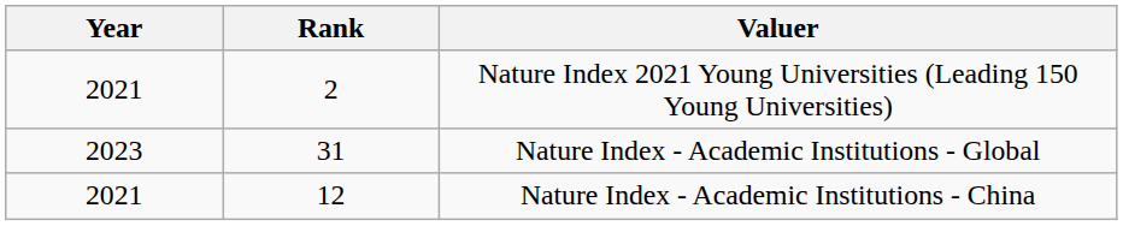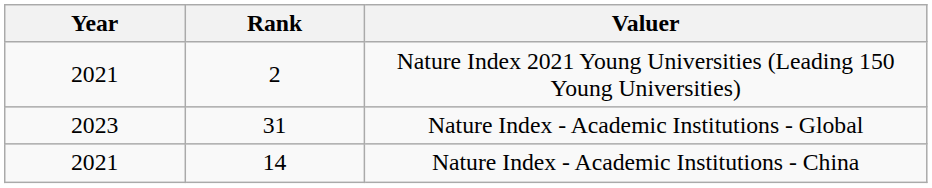Nature Index - Academic Institutions - China | Rank: 12 -> 14
